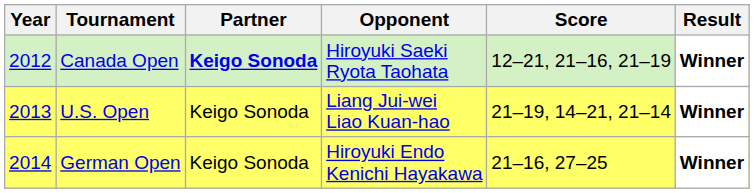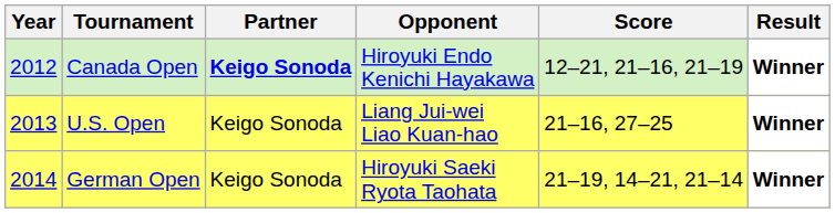Canada Open | Opponent: Hiroyuki Saeki Ryota Taohata -> Hiroyuki Endo Kenichi Hayakawa
U.S. Open | Score: 21–19, 14–21, 21–14 -> 21–16, 27–25
German Open | Opponent: Hiroyuki Endo Kenichi Hayakawa -> Hiroyuki Saeki Ryota Taohata
German Open | Score: 21–16, 27–25 -> 21–19, 14–21, 21–14
